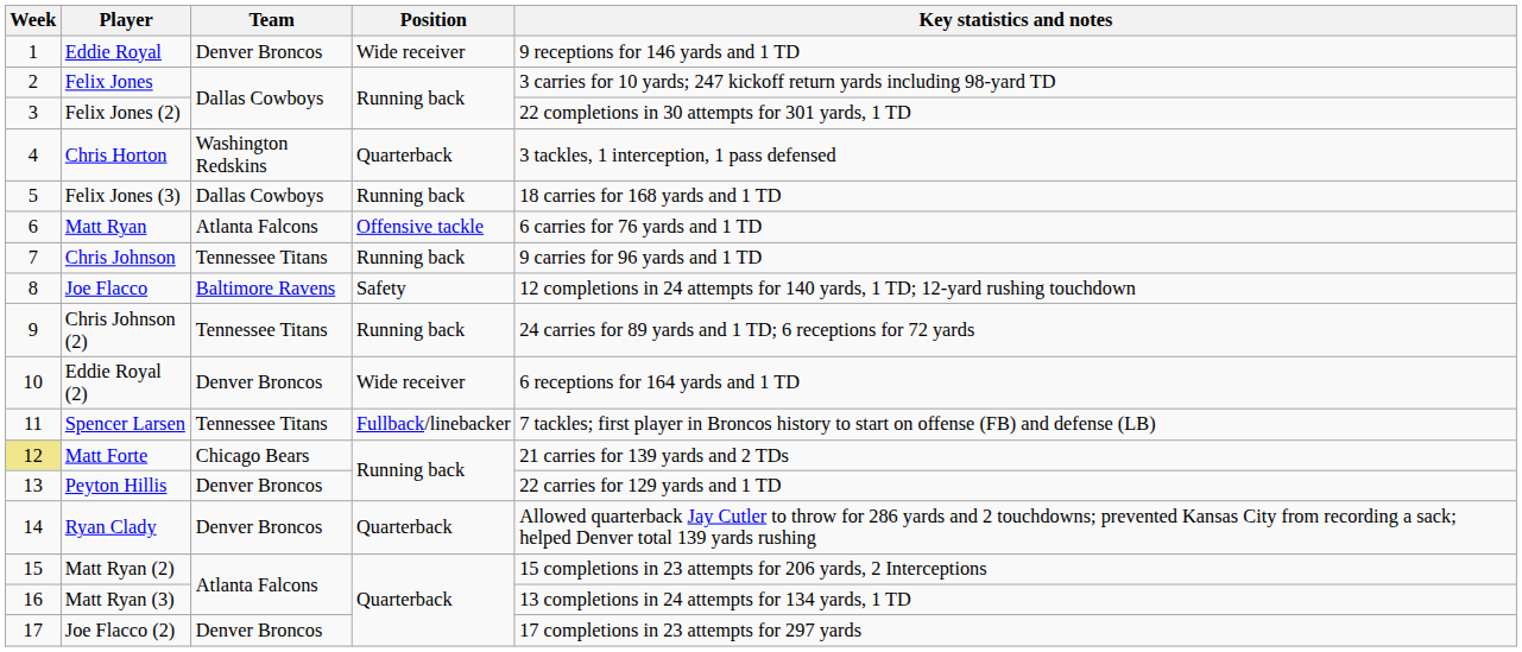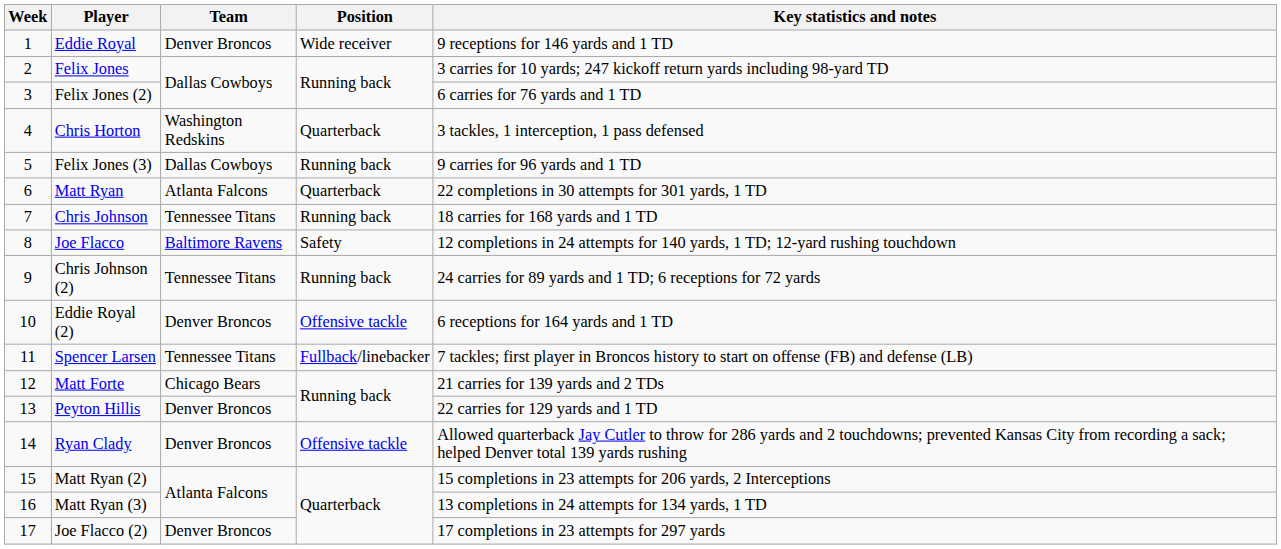Felix Jones (2) | Key statistics and notes: 22 completions in 30 attempts for 301 yards, 1 TD -> 6 carries for 76 yards and 1 TD
Felix Jones (3) | Key statistics and notes: 18 carries for 168 yards and 1 TD -> 9 carries for 96 yards and 1 TD
Matt Ryan | Position: Offensive tackle -> Quarterback
Matt Ryan | Key statistics and notes: 6 carries for 76 yards and 1 TD -> 22 completions in 30 attempts for 301 yards, 1 TD
Chris Johnson | Key statistics and notes: 9 carries for 96 yards and 1 TD -> 18 carries for 168 yards and 1 TD
Eddie Royal (2) | Position: Wide receiver -> Offensive tackle
Matt Forte | Week: khaki background -> no background
Ryan Clady | Position: Quarterback -> Offensive tackle
